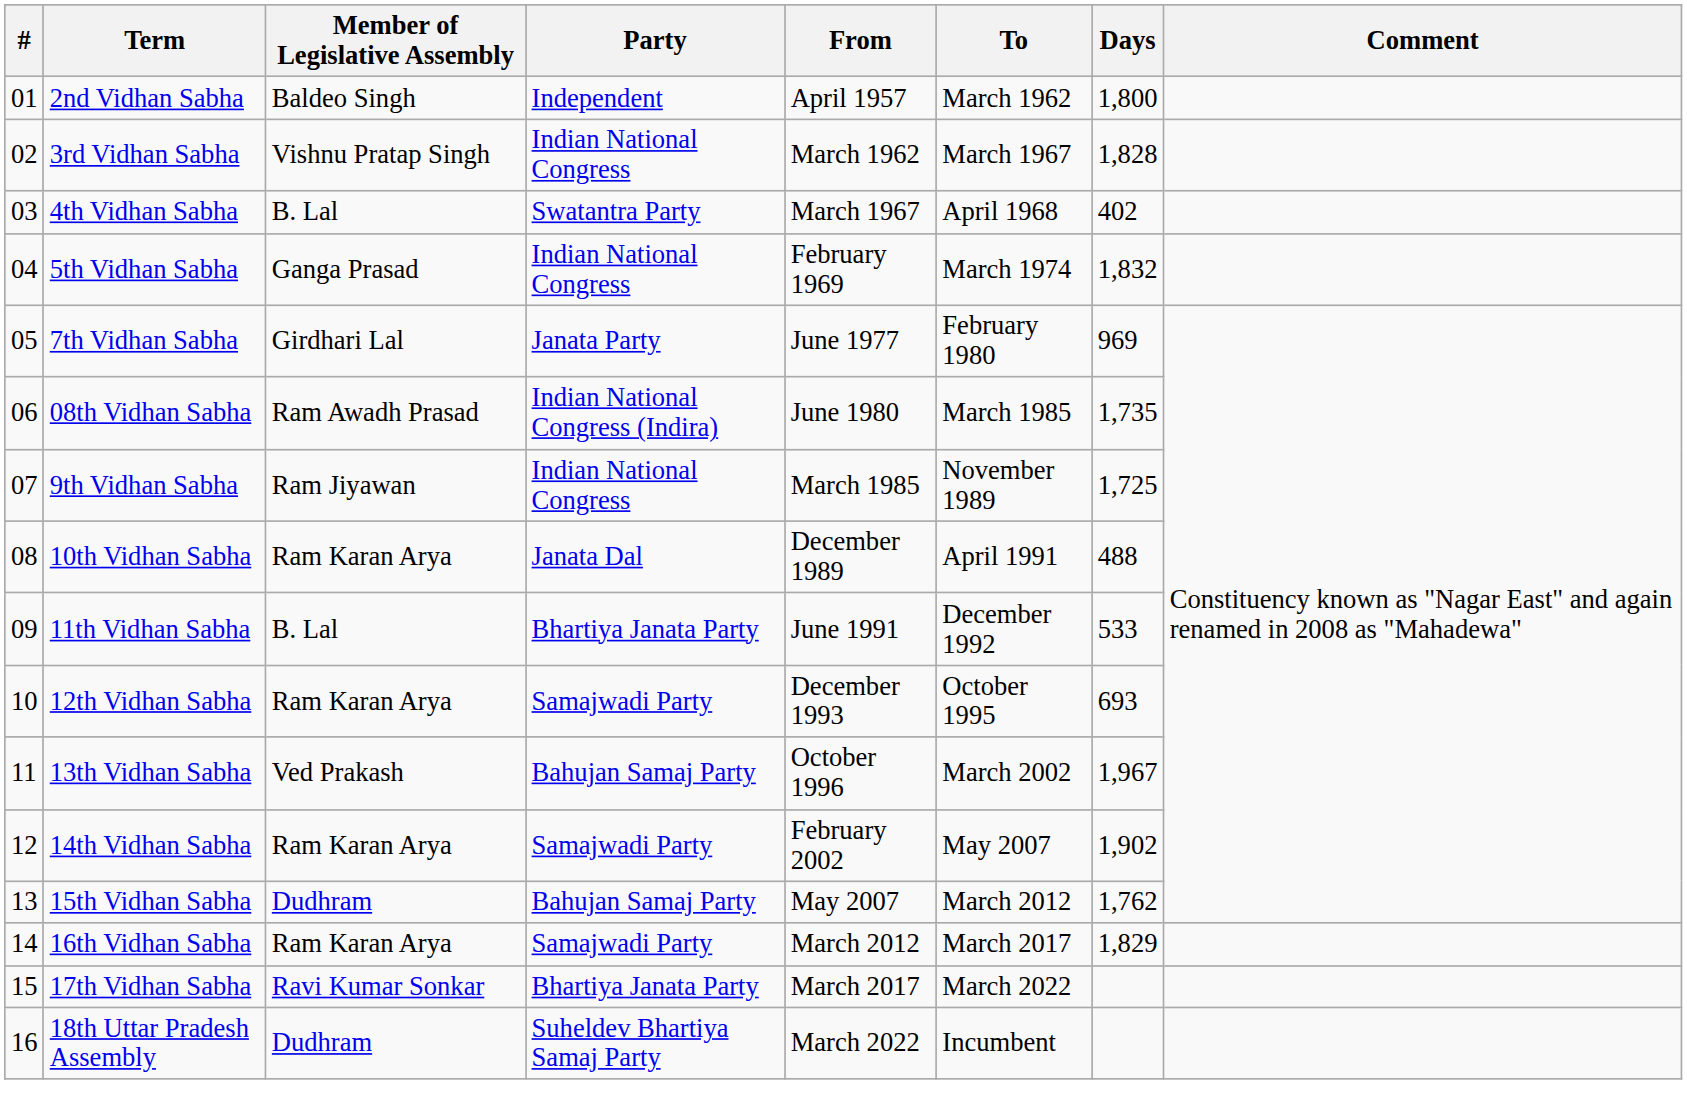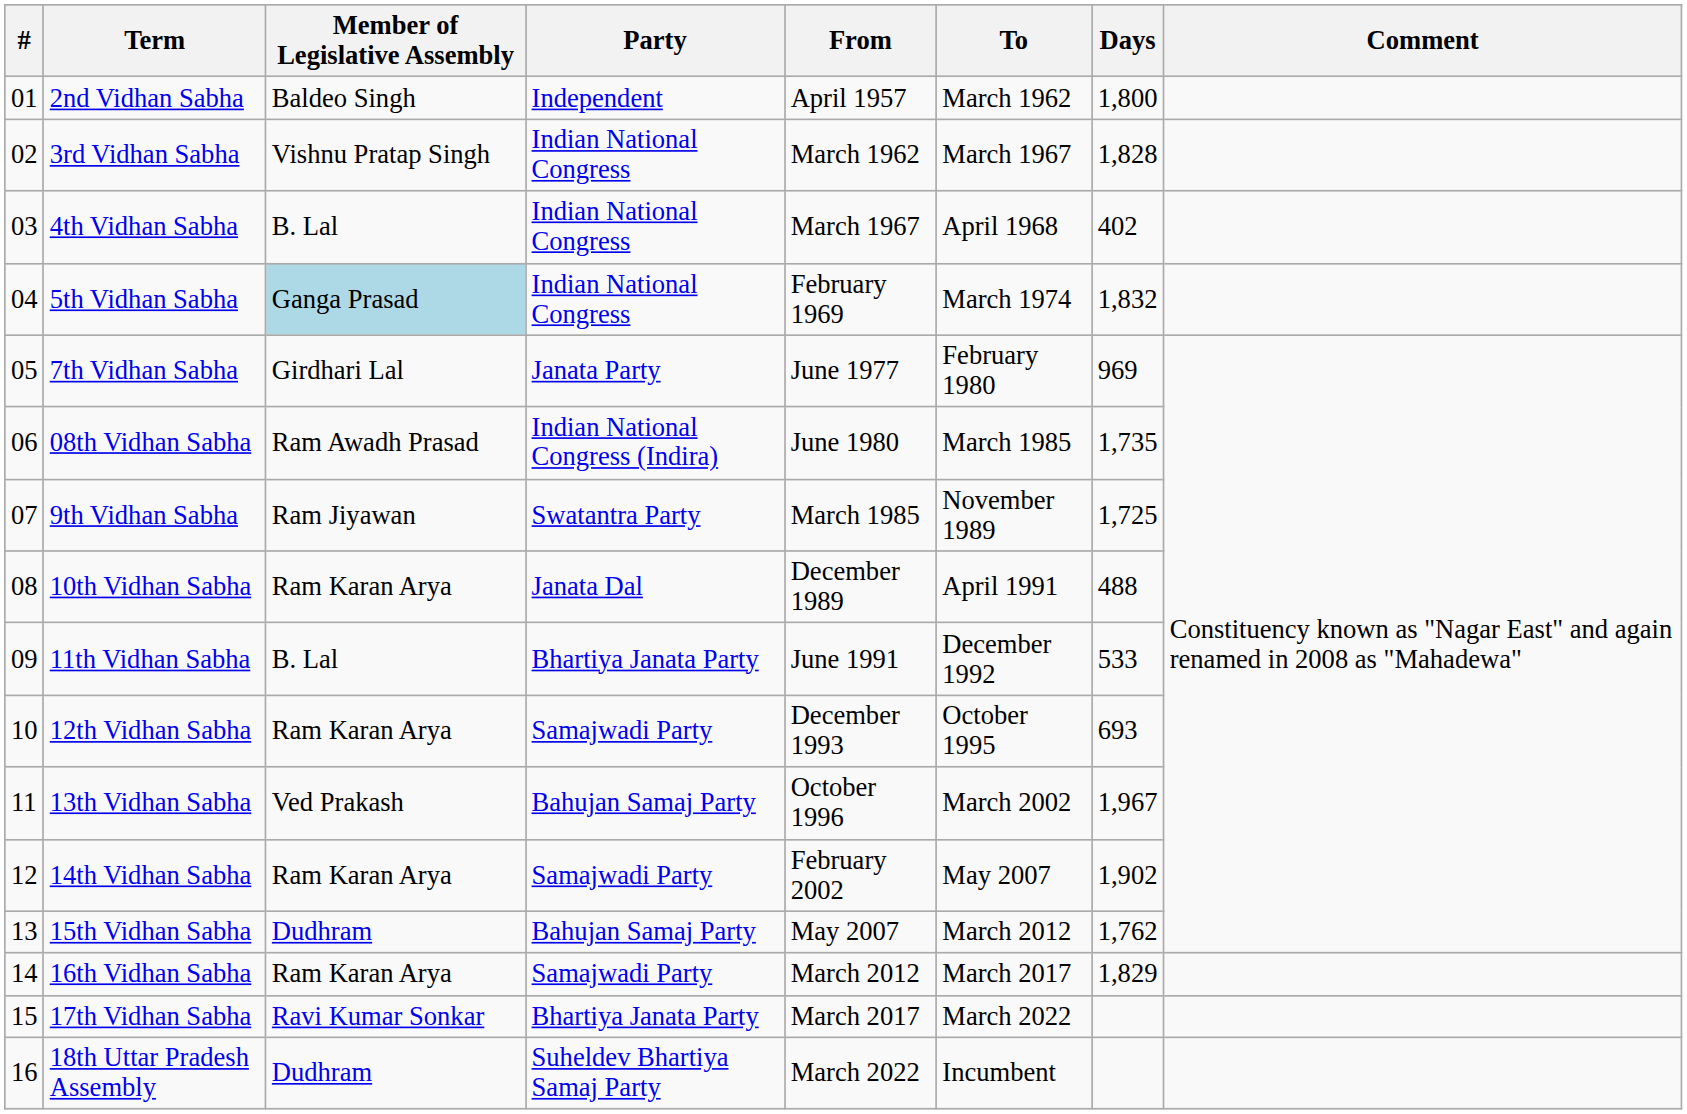4th Vidhan Sabha | Party: Swatantra Party -> Indian National Congress
5th Vidhan Sabha | Member of Legislative Assembly: no background -> lightblue background
9th Vidhan Sabha | Party: Indian National Congress -> Swatantra Party
